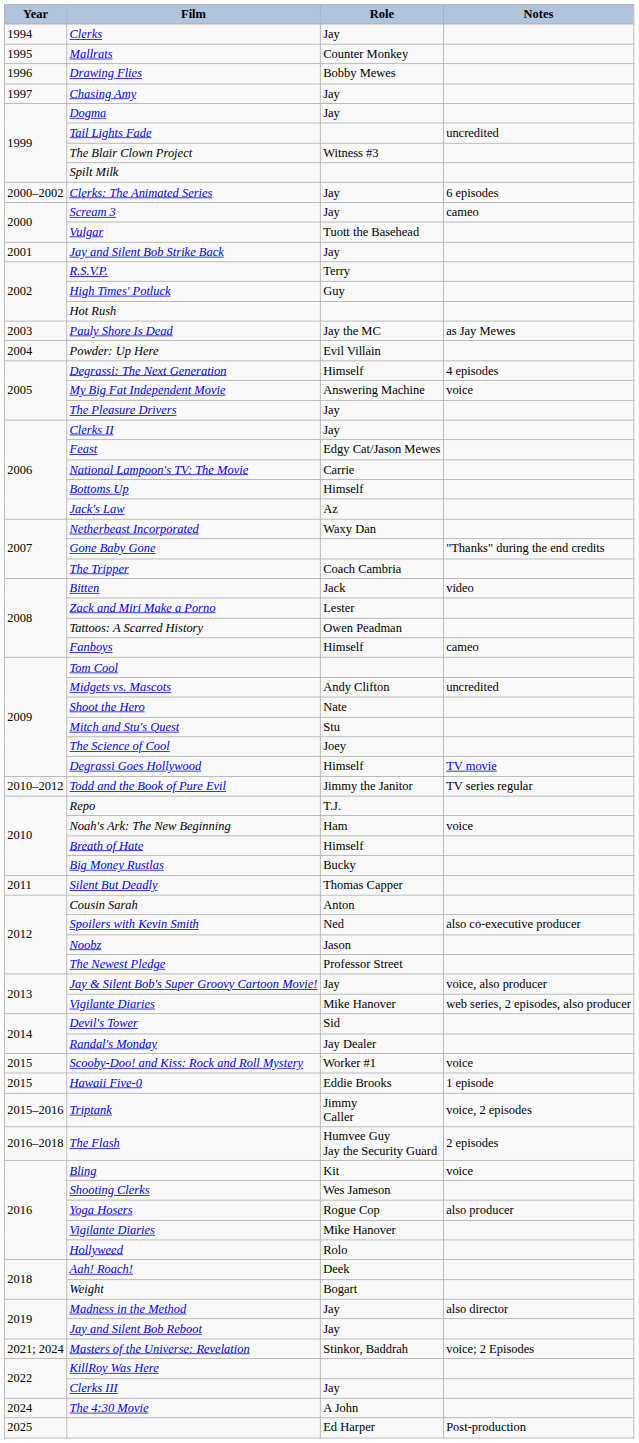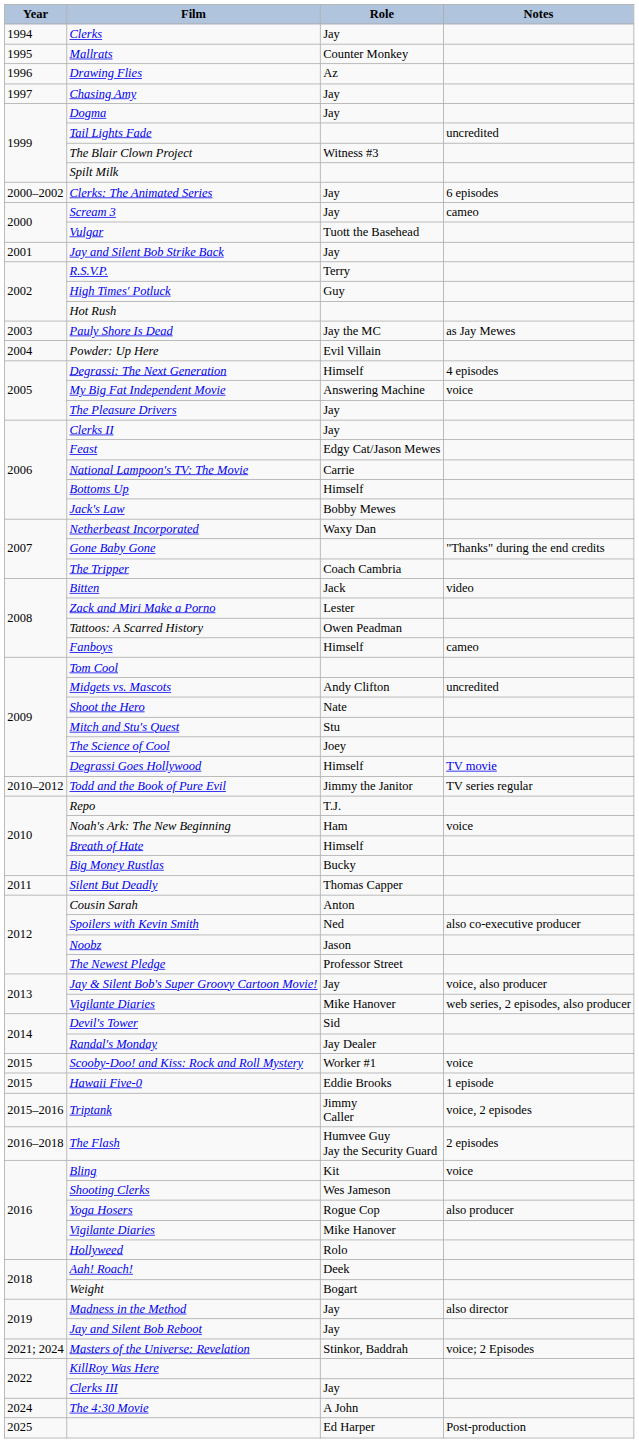Drawing Flies | Role: Bobby Mewes -> Az
Jack's Law | Role: Az -> Bobby Mewes
